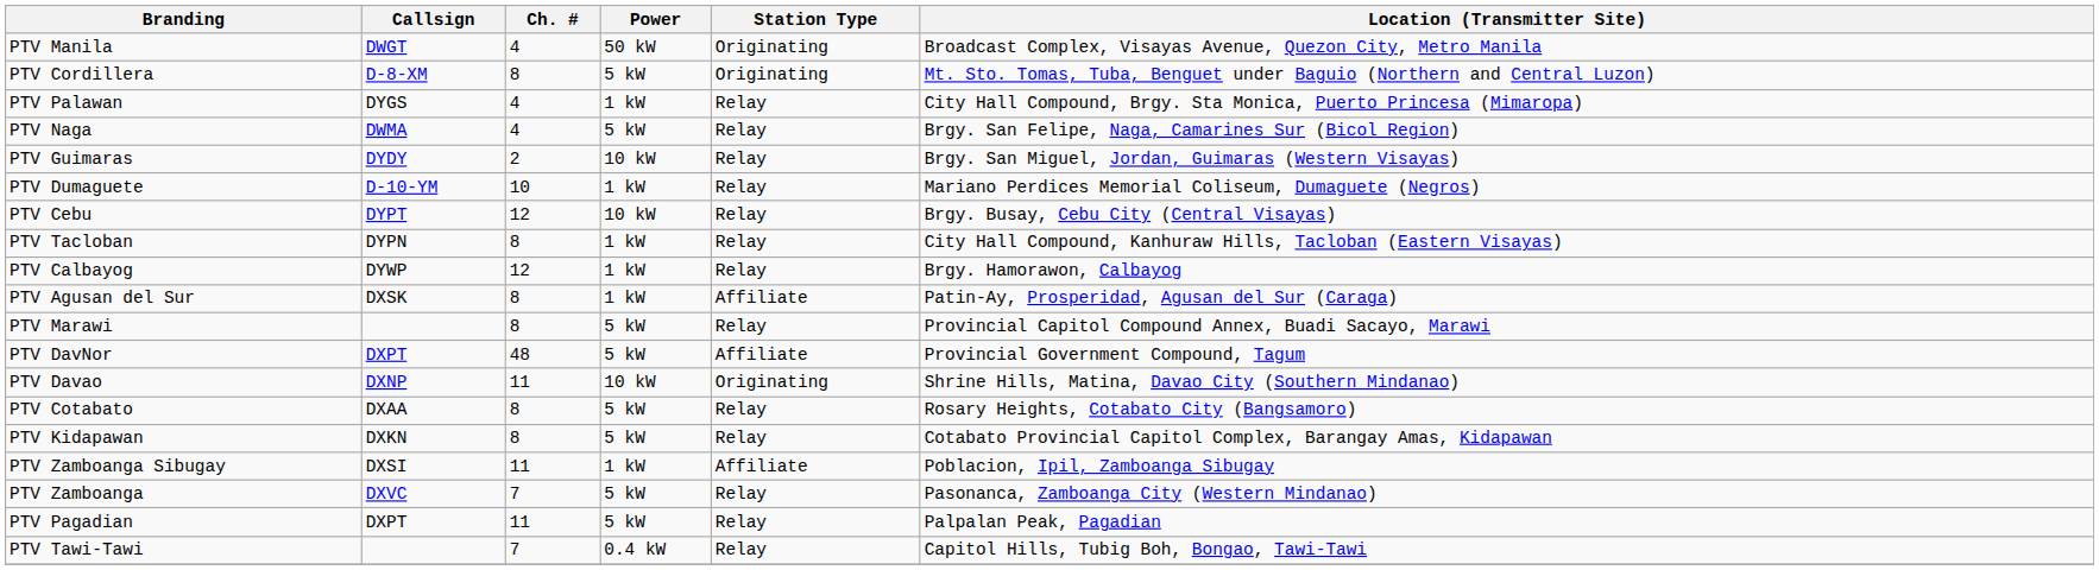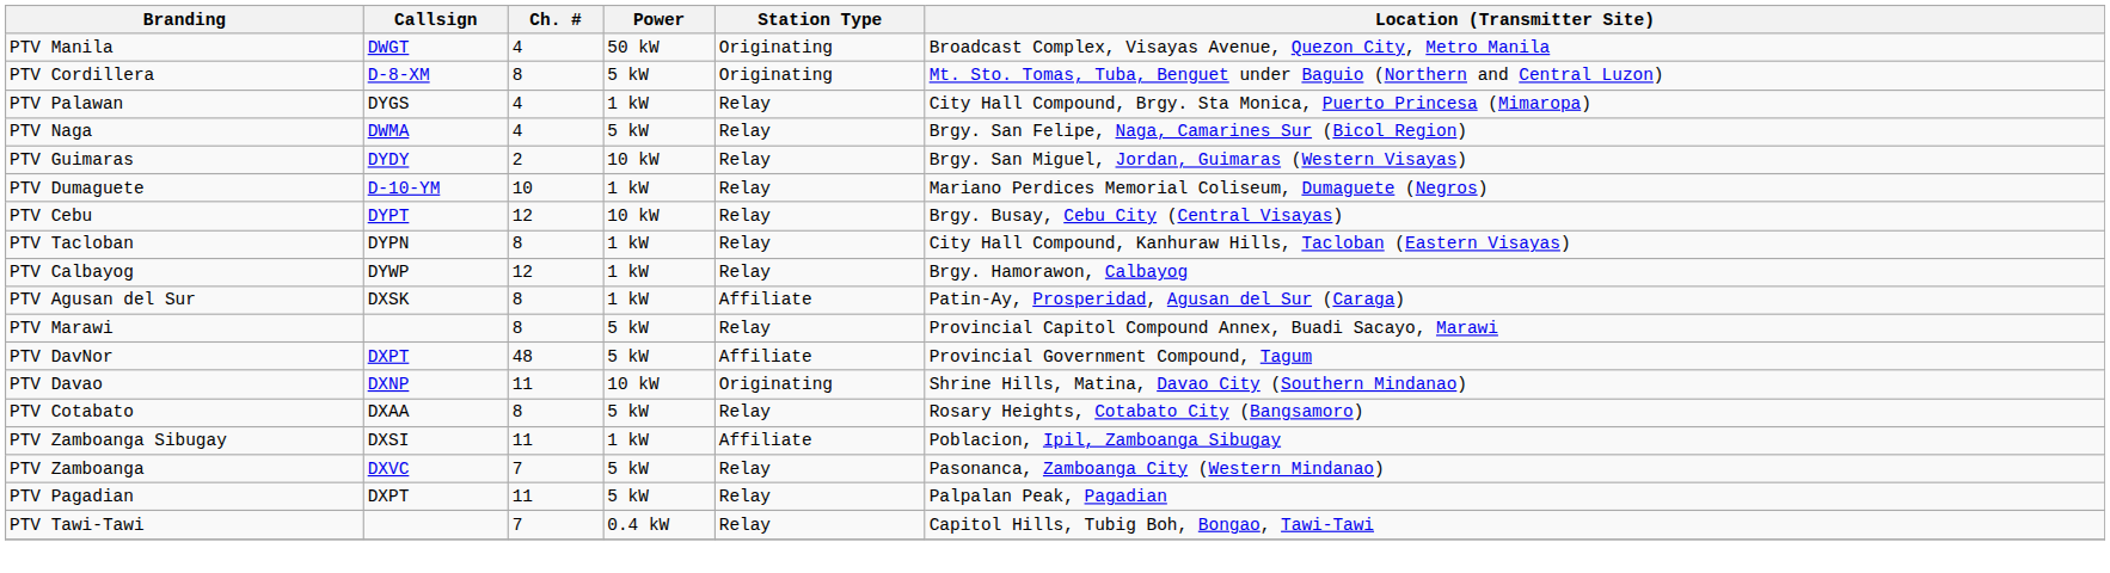- row: PTV Kidapawan | DXKN | 8 | 5 kW | Relay | Cotabato Provincial Capitol Complex, Barangay Amas, Kidapawan
